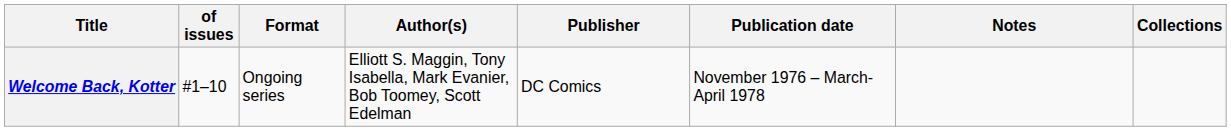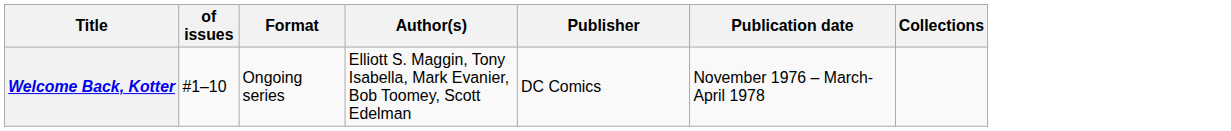- column: Notes
